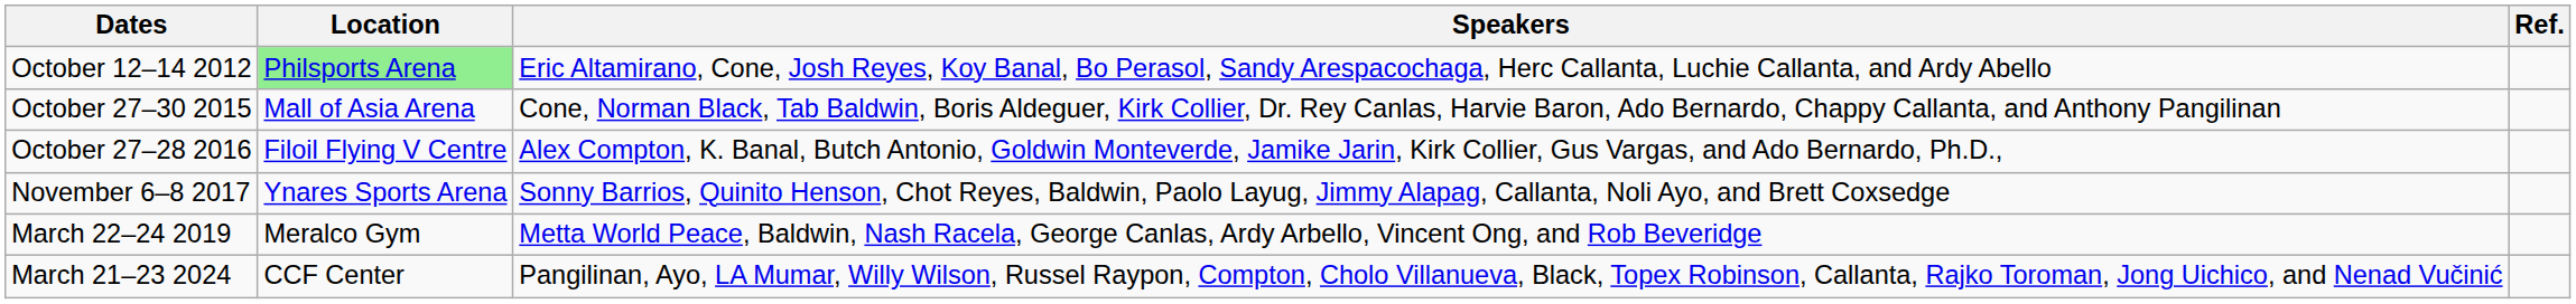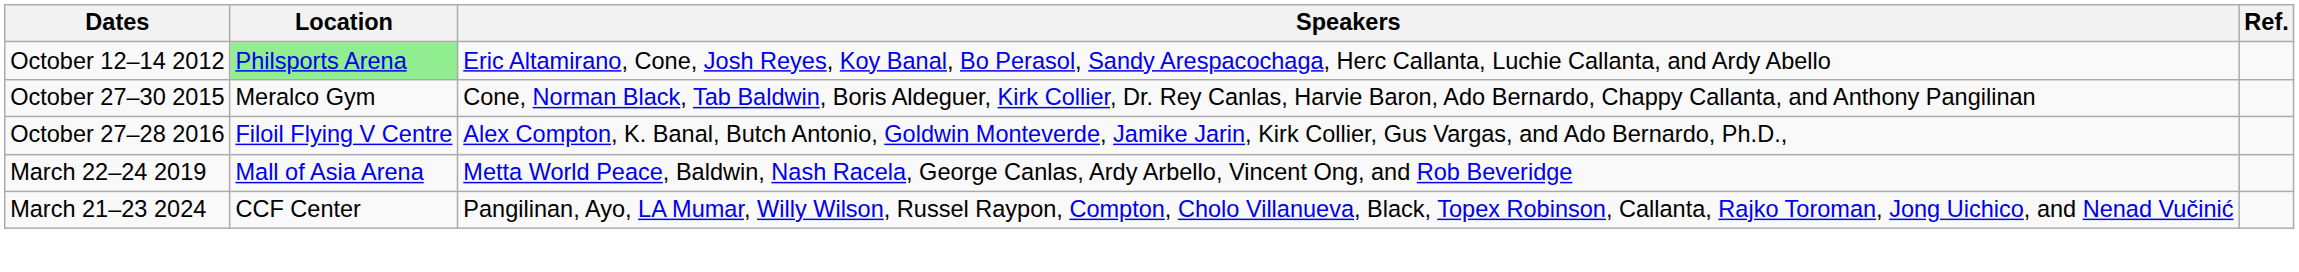October 27–30 2015 | Location: Mall of Asia Arena -> Meralco Gym
- row: November 6–8 2017 | Ynares Sports Arena | Sonny Barrios, Quinito Henson, Chot Reyes, Baldwin, Paolo Layug, Jimmy Alapag, Callanta, Noli Ayo, and Brett Coxsedge
March 22–24 2019 | Location: Meralco Gym -> Mall of Asia Arena
